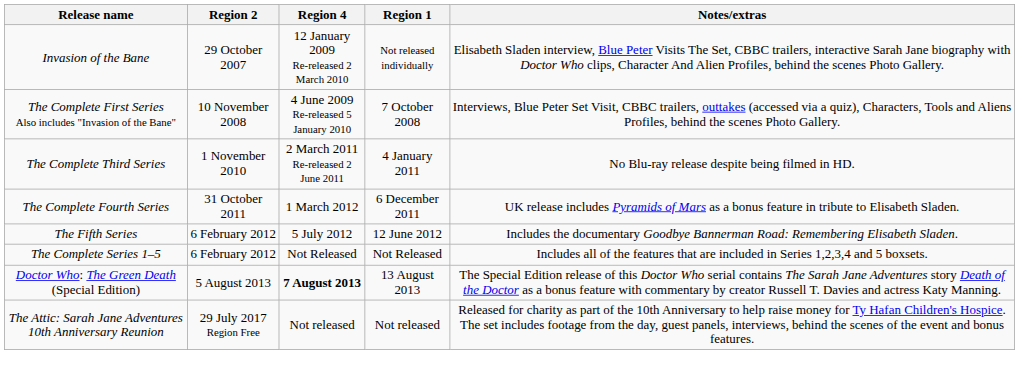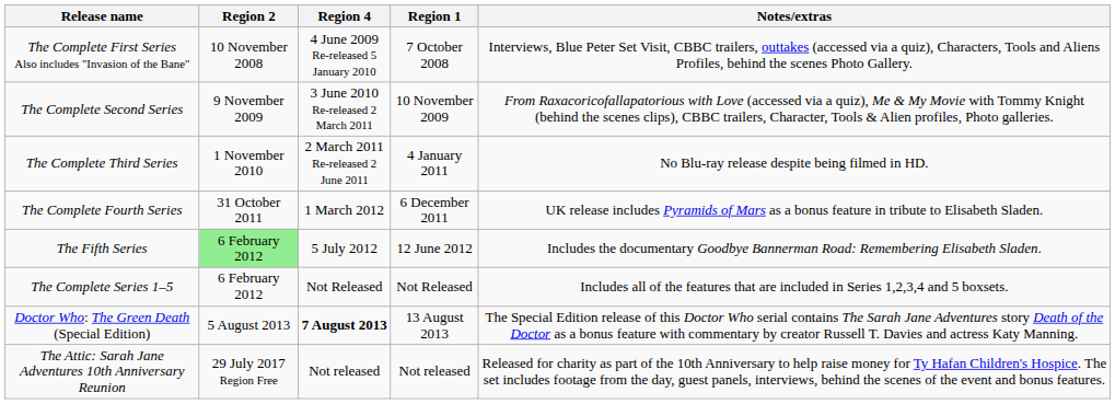- row: Invasion of the Bane | 29 October 2007 | 12 January 2009 Re-released 2 March 2010 | Not released individually | Elisabeth Sladen interview, Blue Peter Visits The Set, CBBC trailers, interactive Sarah Jane biography with Doctor Who clips, Character And Alien Profiles, behind the scenes Photo Gallery.
+ row: The Complete Second Series | 9 November 2009 | 3 June 2010 Re-released 2 March 2011 | 10 November 2009 | From Raxacoricofallapatorious with Love (accessed via a quiz), Me & My Movie with Tommy Knight (behind the scenes clips), CBBC trailers, Character, Tools & Alien profiles, Photo galleries.
The Fifth Series | Region 2: no background -> lightgreen background
